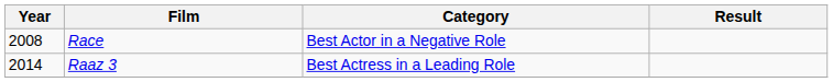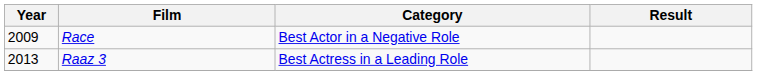Race | Year: 2008 -> 2009
Raaz 3 | Year: 2014 -> 2013
